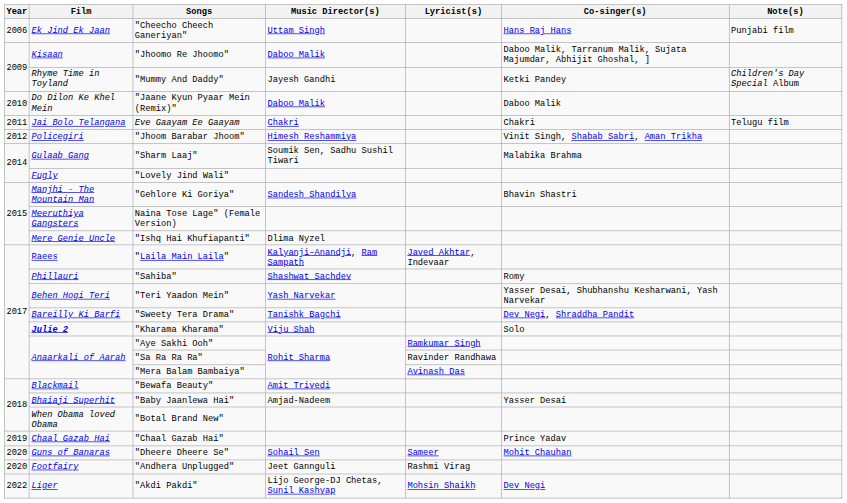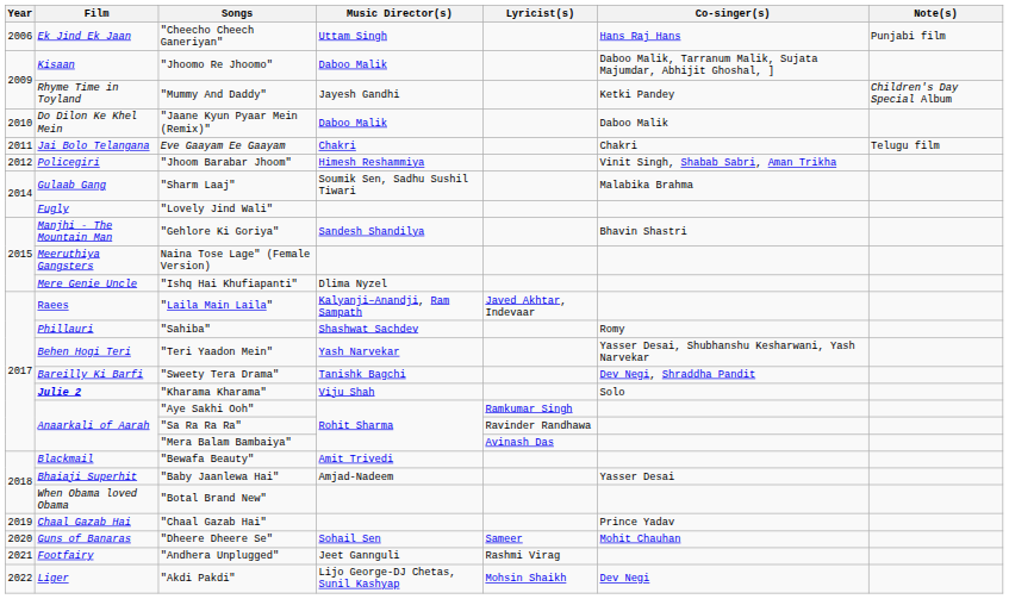"Andhera Unplugged" | Year: 2020 -> 2021
